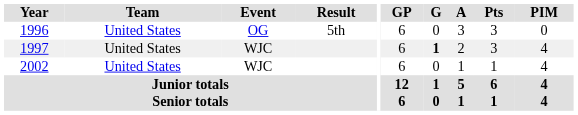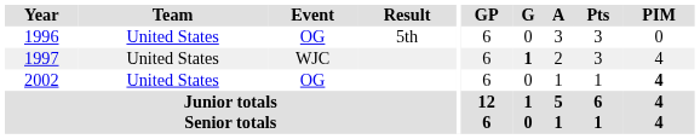2002 | Event: WJC -> OG
2002 | PIM: normal -> bold
